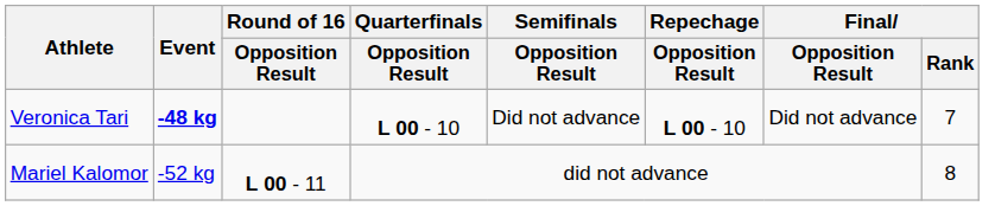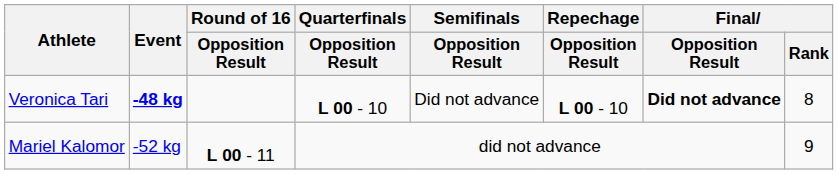Veronica Tari | Final / Opposition Result: normal -> bold
Veronica Tari | Final / Rank: 7 -> 8
Mariel Kalomor | Final / Rank: 8 -> 9
